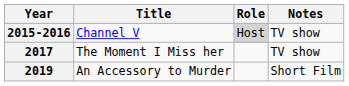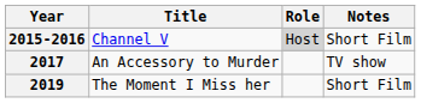2015-2016 | Notes: TV show -> Short Film
2017 | Title: The Moment I Miss her -> An Accessory to Murder
2019 | Title: An Accessory to Murder -> The Moment I Miss her
